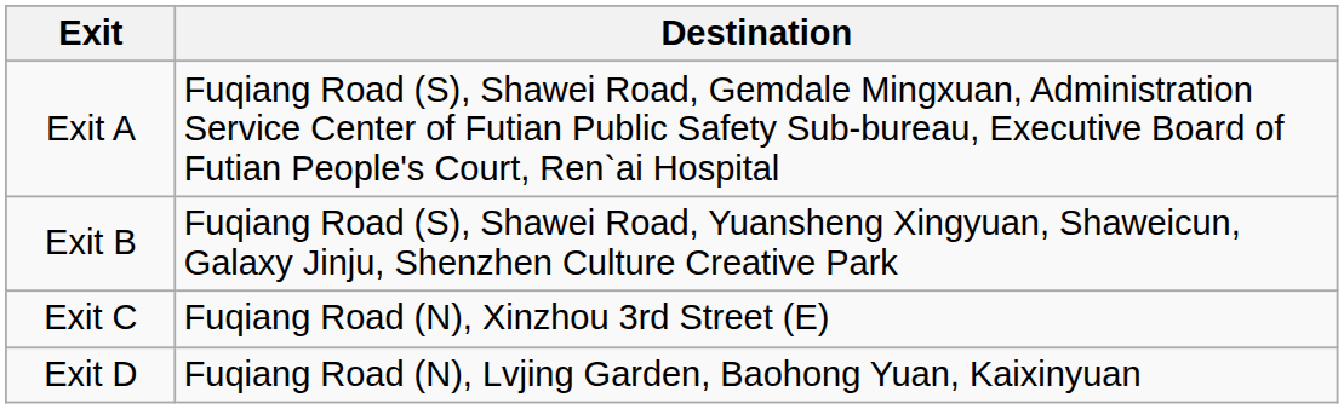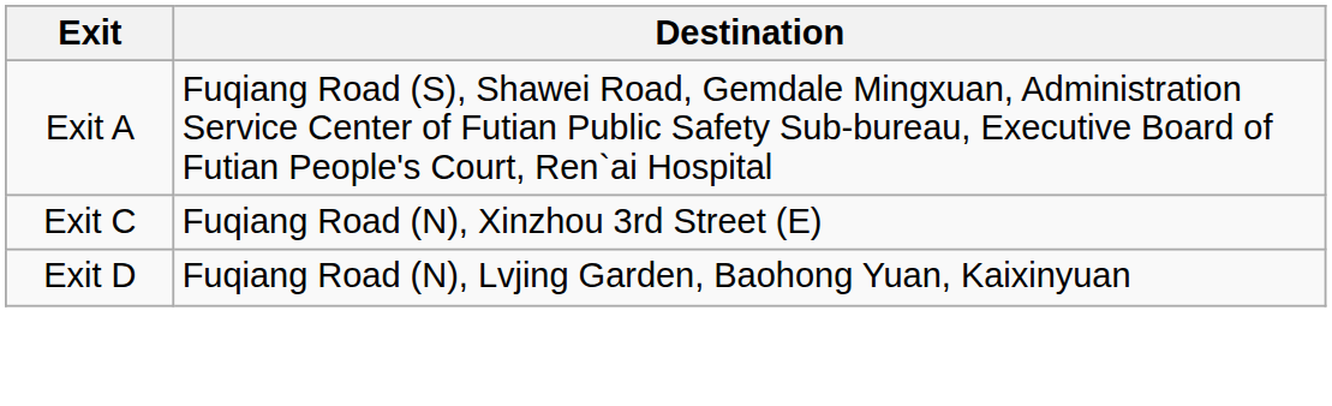- row: Exit B | Fuqiang Road (S), Shawei Road, Yuansheng Xingyuan, Shaweicun, Galaxy Jinju, Shenzhen Culture Creative Park
